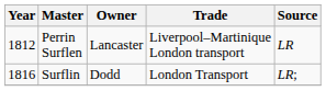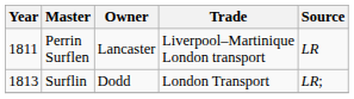Perrin Surflen | Year: 1812 -> 1811
Surflin | Year: 1816 -> 1813
